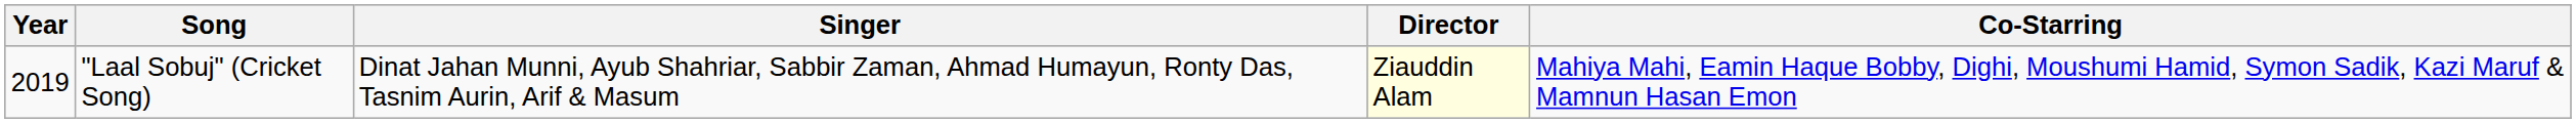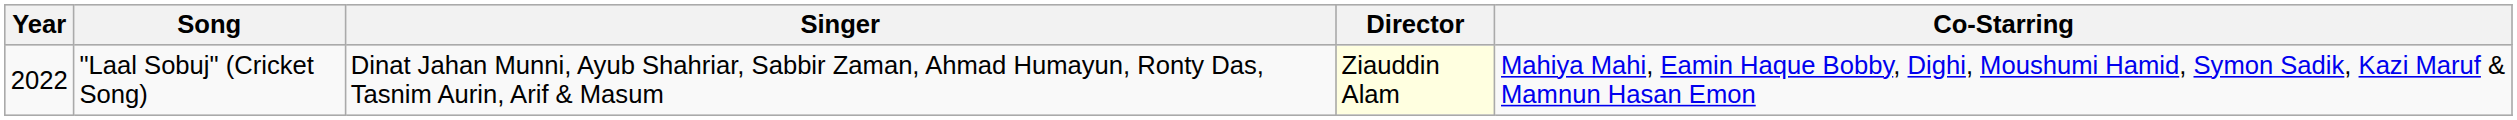"Laal Sobuj" (Cricket Song) | Year: 2019 -> 2022
